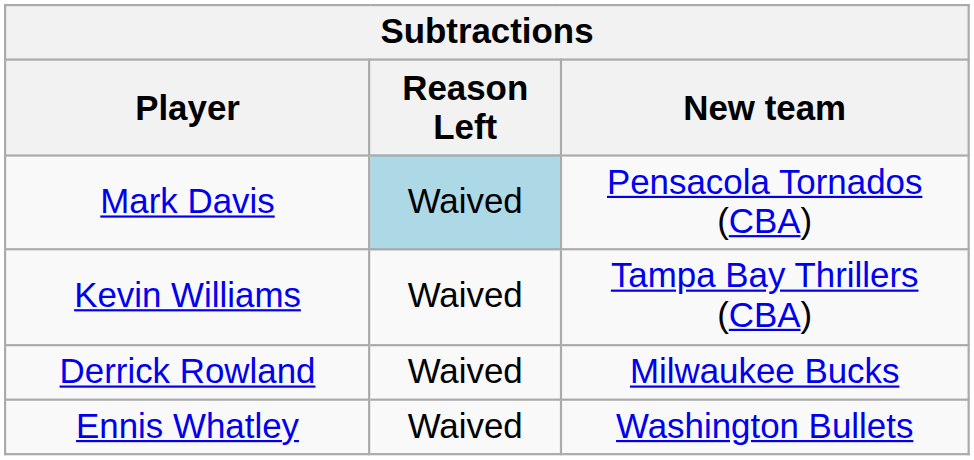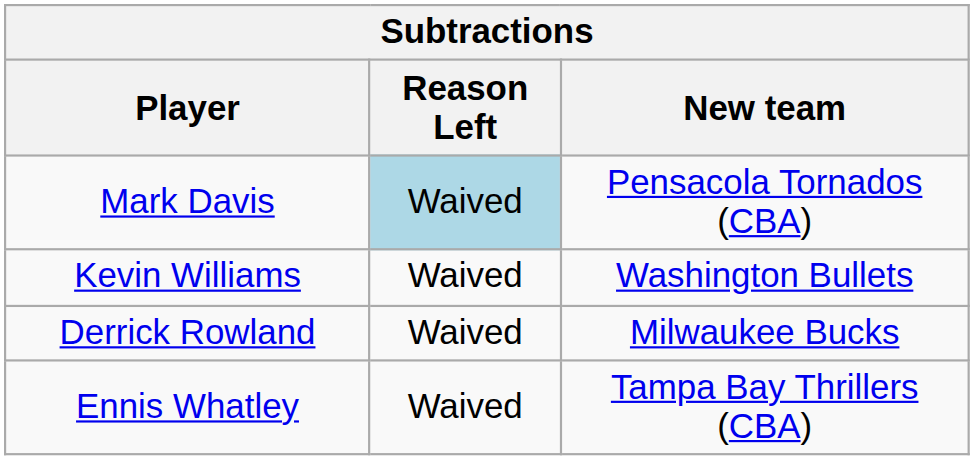Kevin Williams | New team: Tampa Bay Thrillers (CBA) -> Washington Bullets
Ennis Whatley | New team: Washington Bullets -> Tampa Bay Thrillers (CBA)
